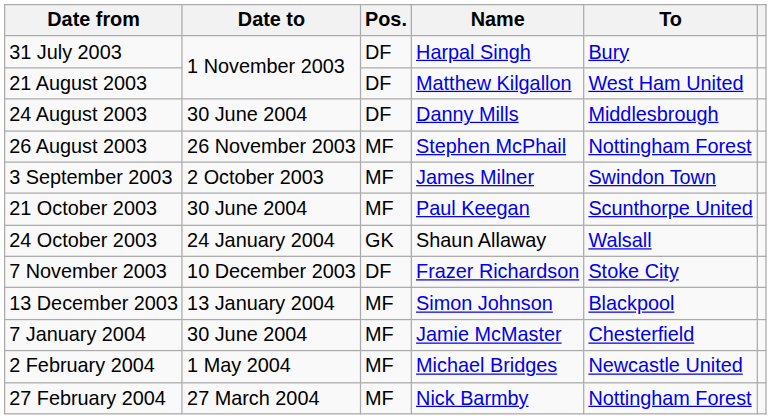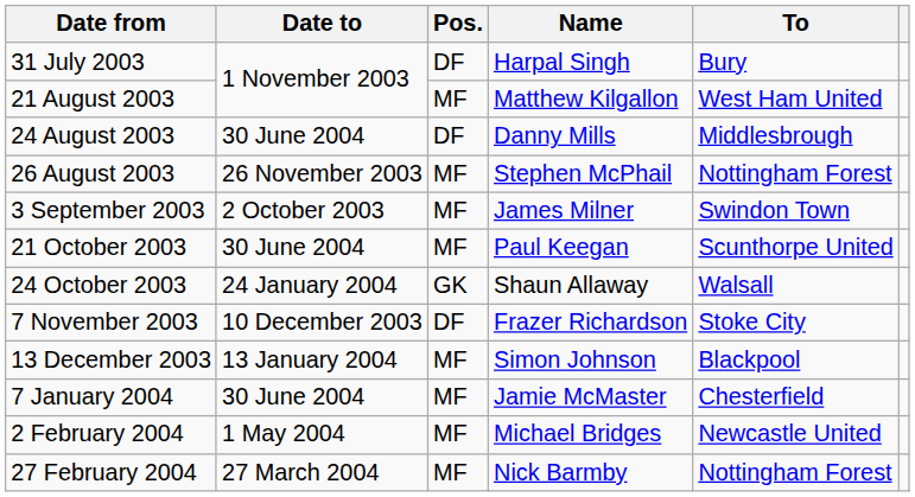21 August 2003 | Pos.: DF -> MF
